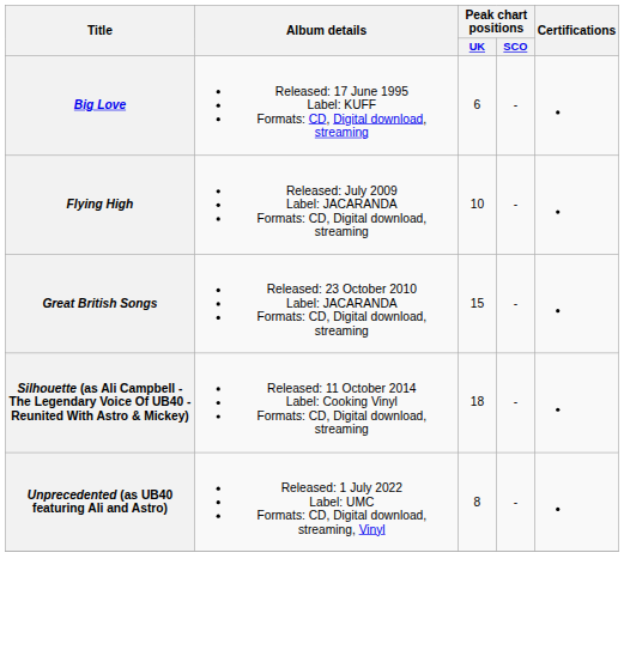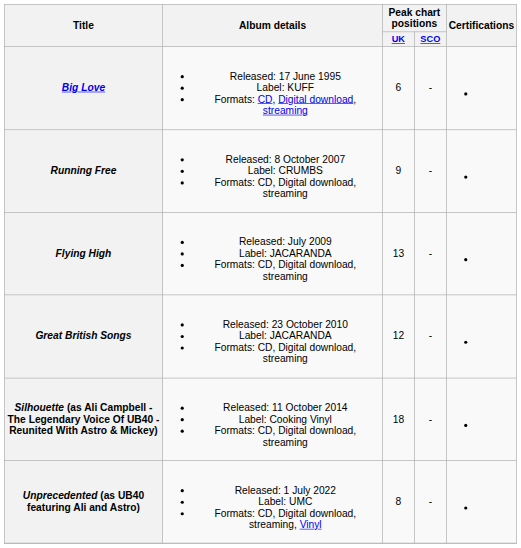+ row: Running Free | Released: 8 October 2007 Label: CRUMBS Formats: CD, Digital download, streaming | 9 | -
Flying High | Peak chart positions / UK: 10 -> 13
Great British Songs | Peak chart positions / UK: 15 -> 12
